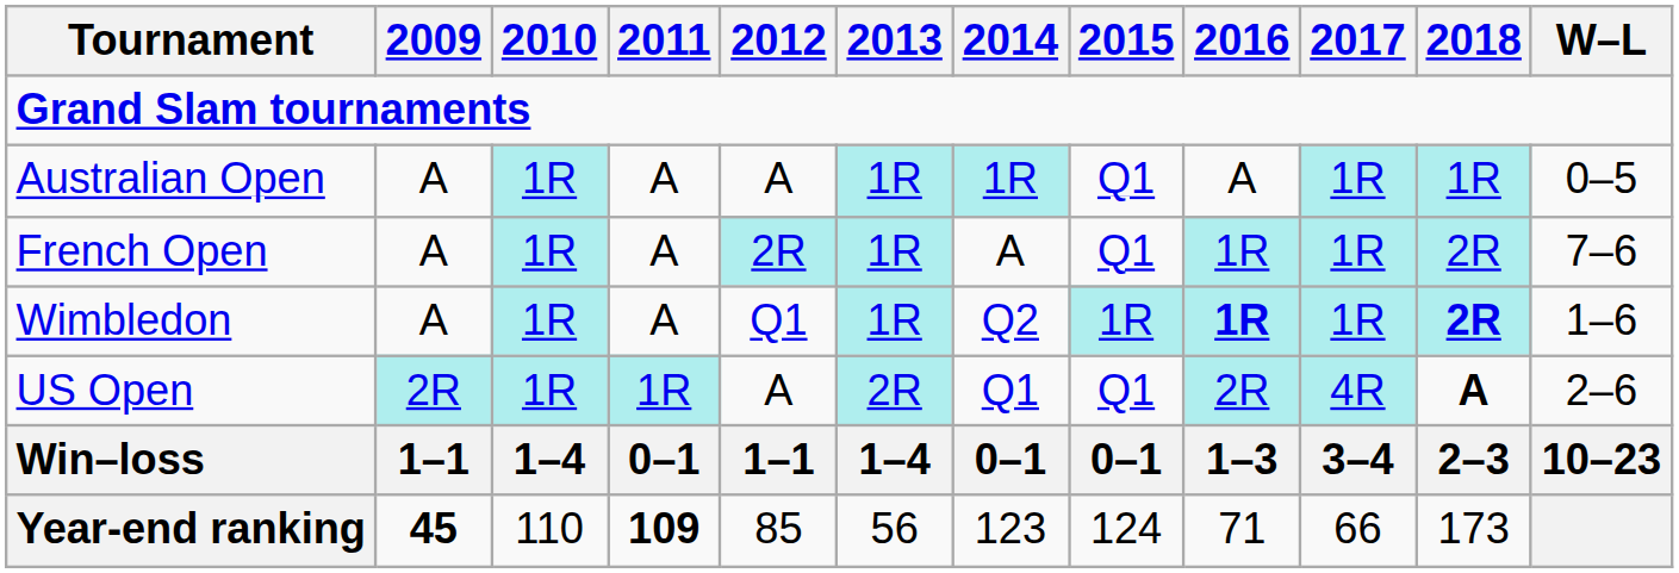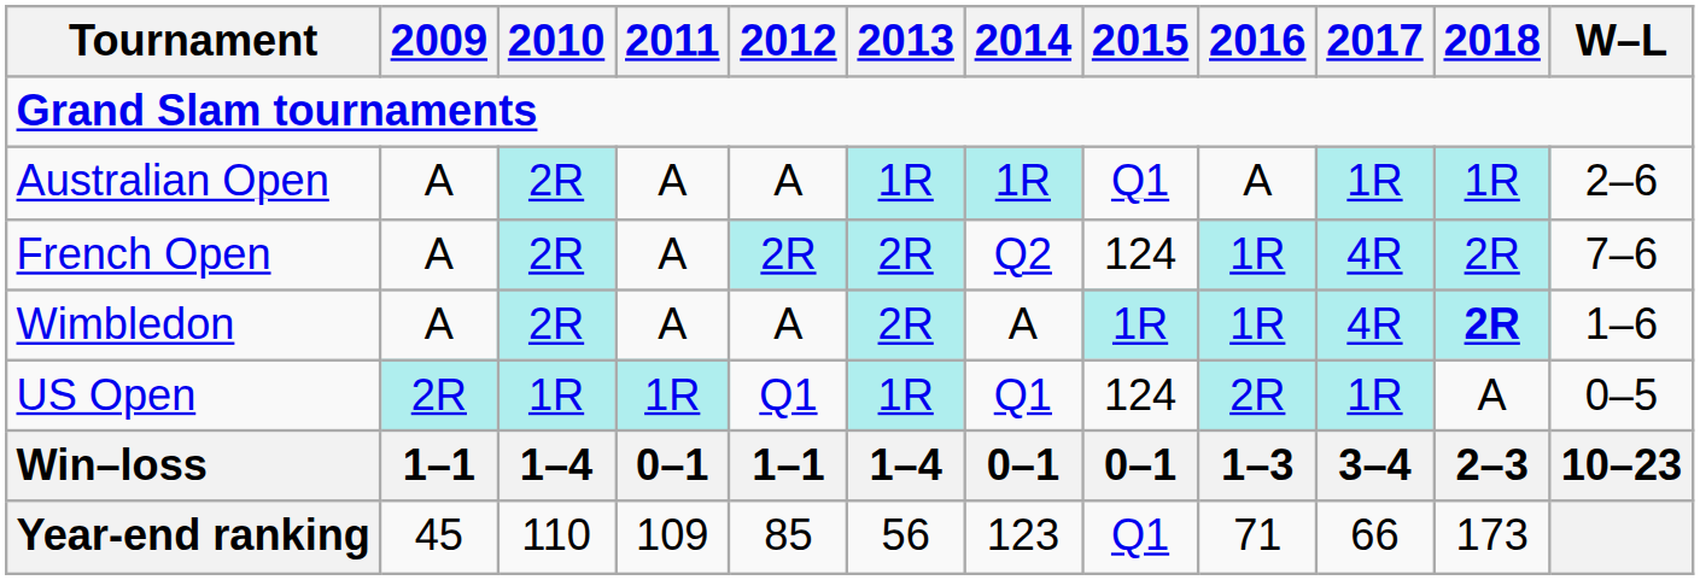Australian Open | 2010: 1R -> 2R
Australian Open | W–L: 0–5 -> 2–6
French Open | 2010: 1R -> 2R
French Open | 2013: 1R -> 2R
French Open | 2014: A -> Q2
French Open | 2015: Q1 -> 124
French Open | 2017: 1R -> 4R
Wimbledon | 2010: 1R -> 2R
Wimbledon | 2012: Q1 -> A
Wimbledon | 2013: 1R -> 2R
Wimbledon | 2014: Q2 -> A
Wimbledon | 2016: bold -> normal
Wimbledon | 2017: 1R -> 4R
US Open | 2012: A -> Q1
US Open | 2013: 2R -> 1R
US Open | 2015: Q1 -> 124
US Open | 2017: 4R -> 1R
US Open | 2018: bold -> normal
US Open | W–L: 2–6 -> 0–5
Year-end ranking | 2009: bold -> normal
Year-end ranking | 2011: bold -> normal
Year-end ranking | 2015: 124 -> Q1
